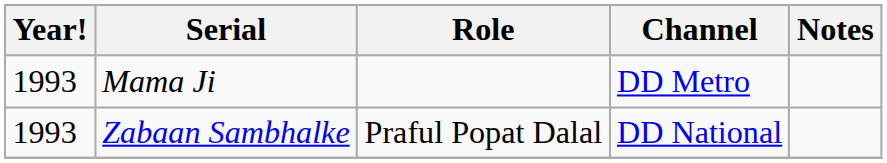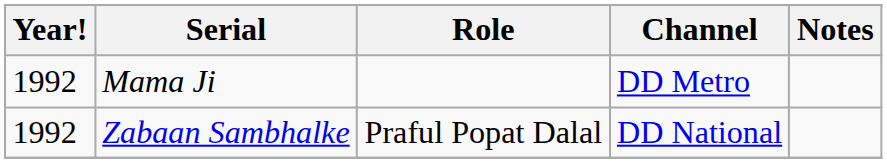Mama Ji | Year!: 1993 -> 1992
Zabaan Sambhalke | Year!: 1993 -> 1992
